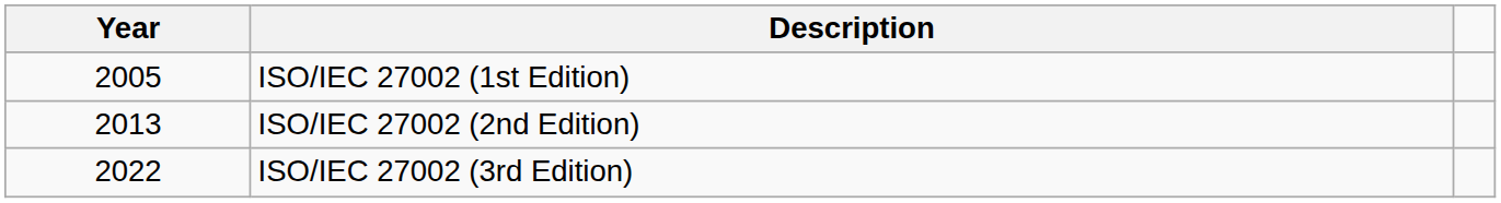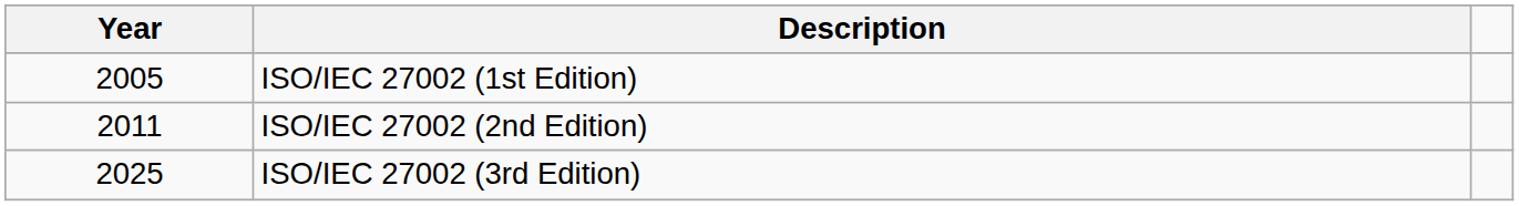ISO/IEC 27002 (2nd Edition) | Year: 2013 -> 2011
ISO/IEC 27002 (3rd Edition) | Year: 2022 -> 2025
